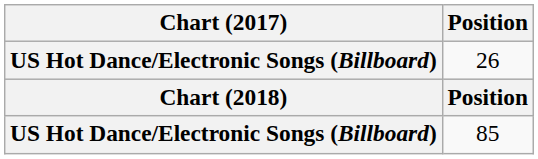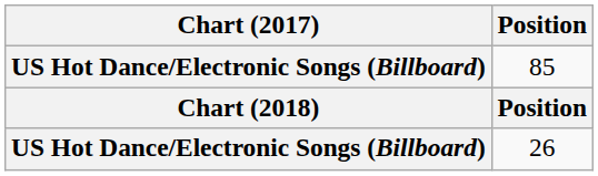rows swapped: 85 <-> 26
